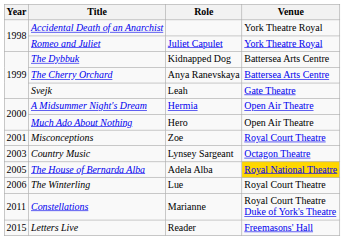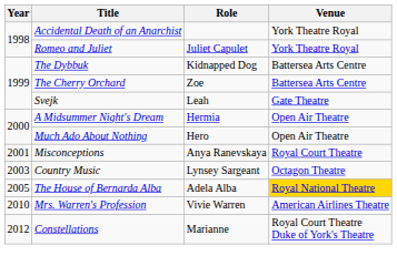The Cherry Orchard | Role: Anya Ranevskaya -> Zoe
Misconceptions | Role: Zoe -> Anya Ranevskaya
- row: 2006 | The Winterling | Lue | Royal Court Theatre
+ row: 2010 | Mrs. Warren's Profession | Vivie Warren | American Airlines Theatre
Constellations | Year: 2011 -> 2012
- row: 2015 | Letters Live | Reader | Freemasons' Hall
